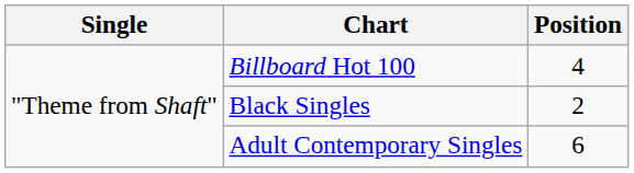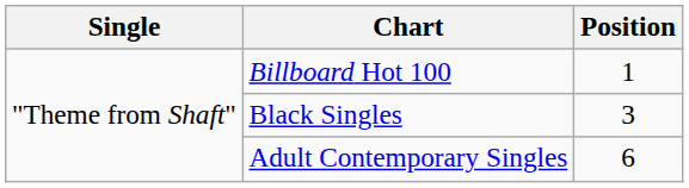Billboard Hot 100 | Position: 4 -> 1
Black Singles | Position: 2 -> 3
